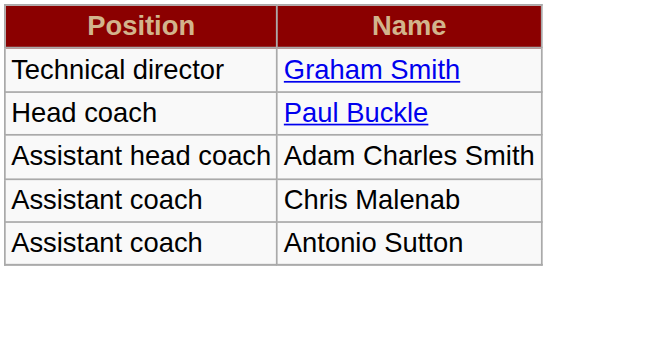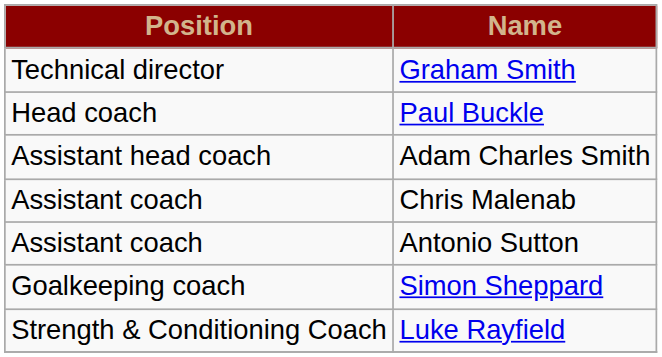+ row: Goalkeeping coach | Simon Sheppard
+ row: Strength & Conditioning Coach | Luke Rayfield
